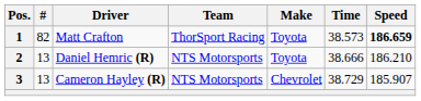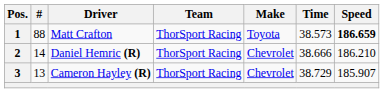1 | #: 82 -> 88
2 | #: 13 -> 14
2 | Team: NTS Motorsports -> ThorSport Racing
2 | Make: Toyota -> Chevrolet
3 | Team: NTS Motorsports -> ThorSport Racing
